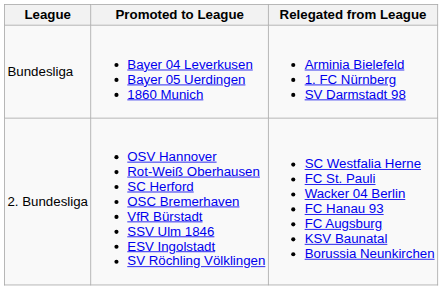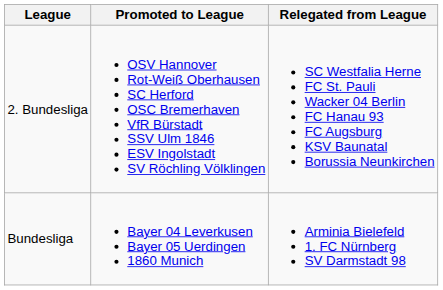rows swapped: Bundesliga <-> 2. Bundesliga
